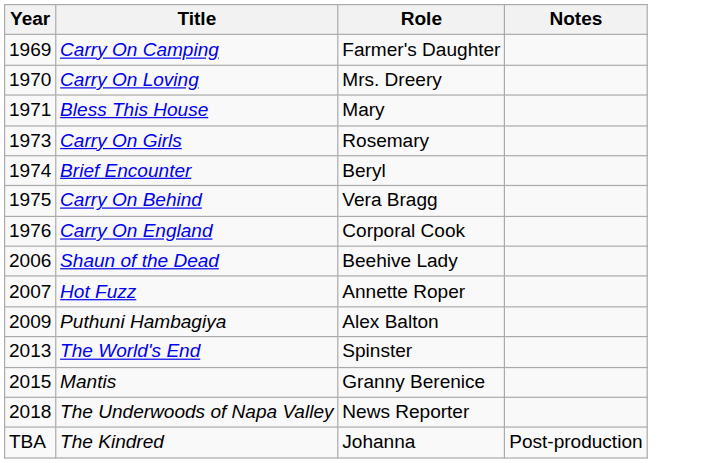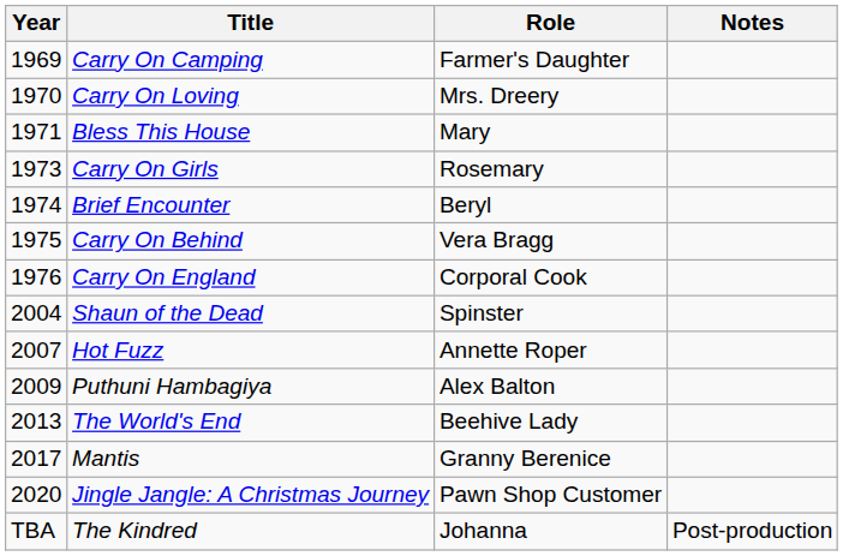Shaun of the Dead | Year: 2006 -> 2004
Shaun of the Dead | Role: Beehive Lady -> Spinster
The World's End | Role: Spinster -> Beehive Lady
Mantis | Year: 2015 -> 2017
- row: 2018 | The Underwoods of Napa Valley | News Reporter
+ row: 2020 | Jingle Jangle: A Christmas Journey | Pawn Shop Customer
